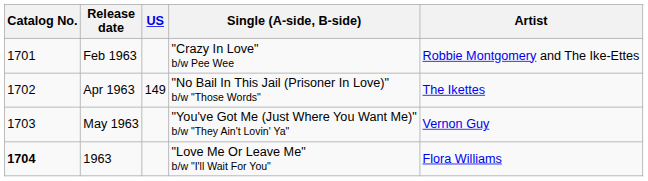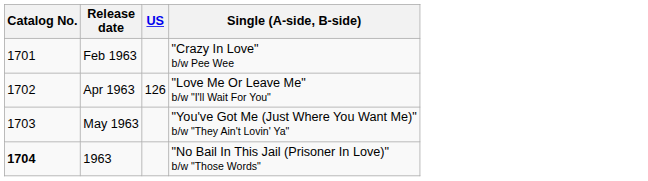- column: Artist | Robbie Montgomery and The Ike-Ettes | The Ikettes | Vernon Guy | Flora Williams
Apr 1963 | US: 149 -> 126
Apr 1963 | Single (A-side, B-side): "No Bail In This Jail (Prisoner In Love)" b/w "Those Words" -> "Love Me Or Leave Me" b/w "I'll Wait For You"
1963 | Single (A-side, B-side): "Love Me Or Leave Me" b/w "I'll Wait For You" -> "No Bail In This Jail (Prisoner In Love)" b/w "Those Words"
